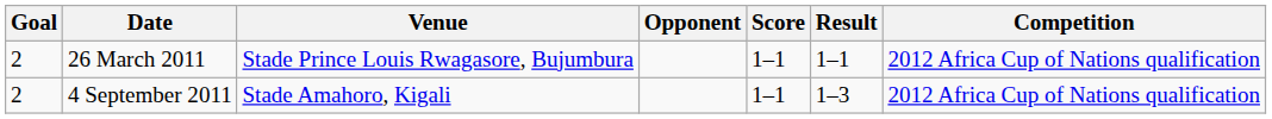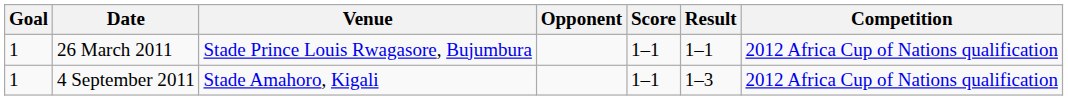26 March 2011 | Goal: 2 -> 1
4 September 2011 | Goal: 2 -> 1
